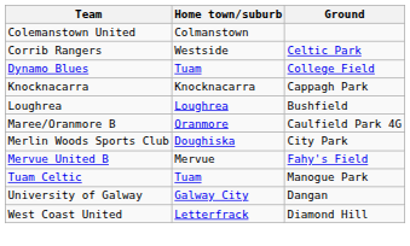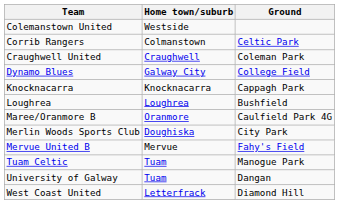Colemanstown United | Home town/suburb: Colmanstown -> Westside
Corrib Rangers | Home town/suburb: Westside -> Colmanstown
+ row: Craughwell United | Craughwell | Coleman Park
Dynamo Blues | Home town/suburb: Tuam -> Galway City
University of Galway | Home town/suburb: Galway City -> Tuam
